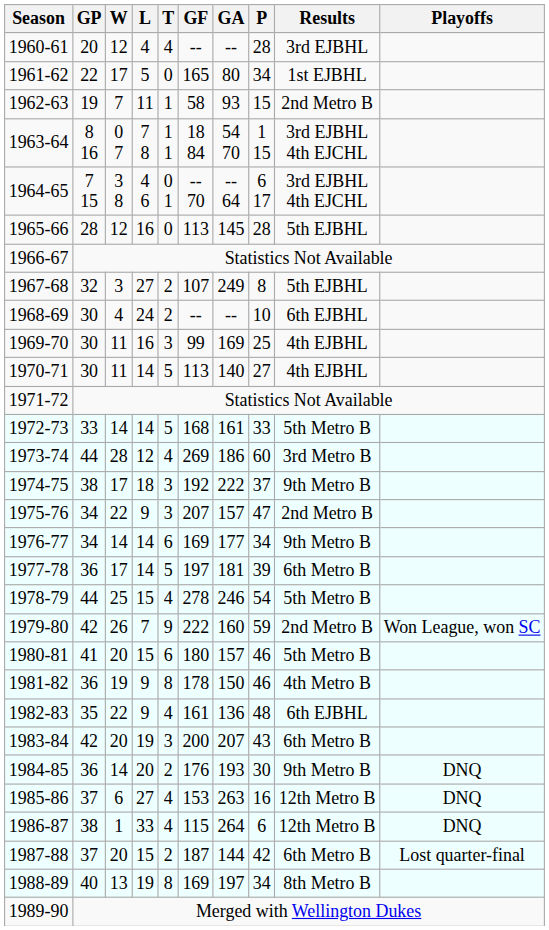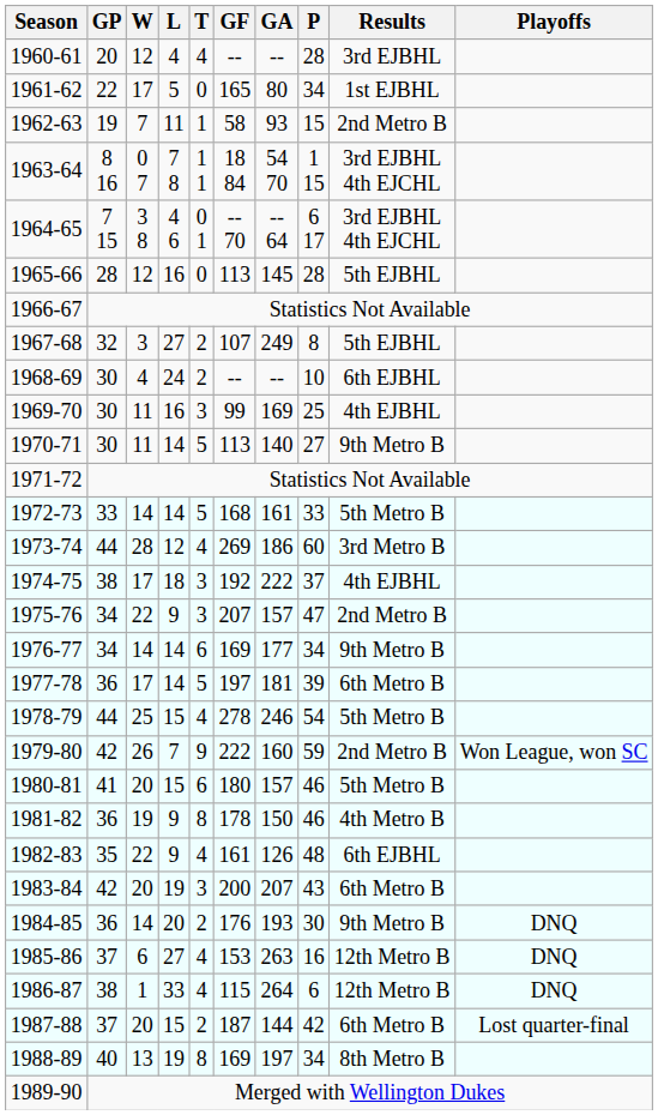1970-71 | Results: 4th EJBHL -> 9th Metro B
1974-75 | Results: 9th Metro B -> 4th EJBHL
1982-83 | GA: 136 -> 126
